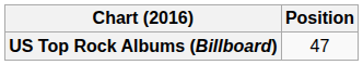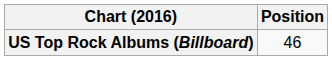US Top Rock Albums (Billboard) | Position: 47 -> 46
